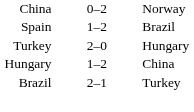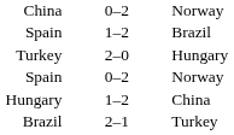+ row: Spain | 0–2 | Norway
